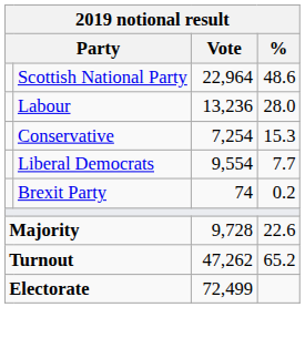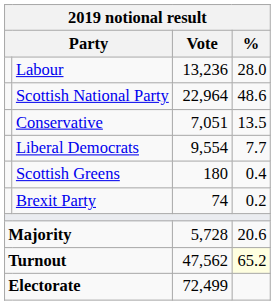rows swapped: Scottish National Party <-> Labour
Conservative | Vote: 7,254 -> 7,051
Conservative | %: 15.3 -> 13.5
+ row: Scottish Greens | 180 | 0.4
Majority | Vote: 9,728 -> 5,728
Majority | %: 22.6 -> 20.6
Turnout | Vote: 47,262 -> 47,562
Turnout | %: no background -> lightyellow background
